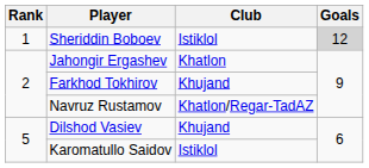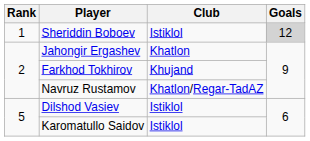Dilshod Vasiev | Club: Khujand -> Istiklol
